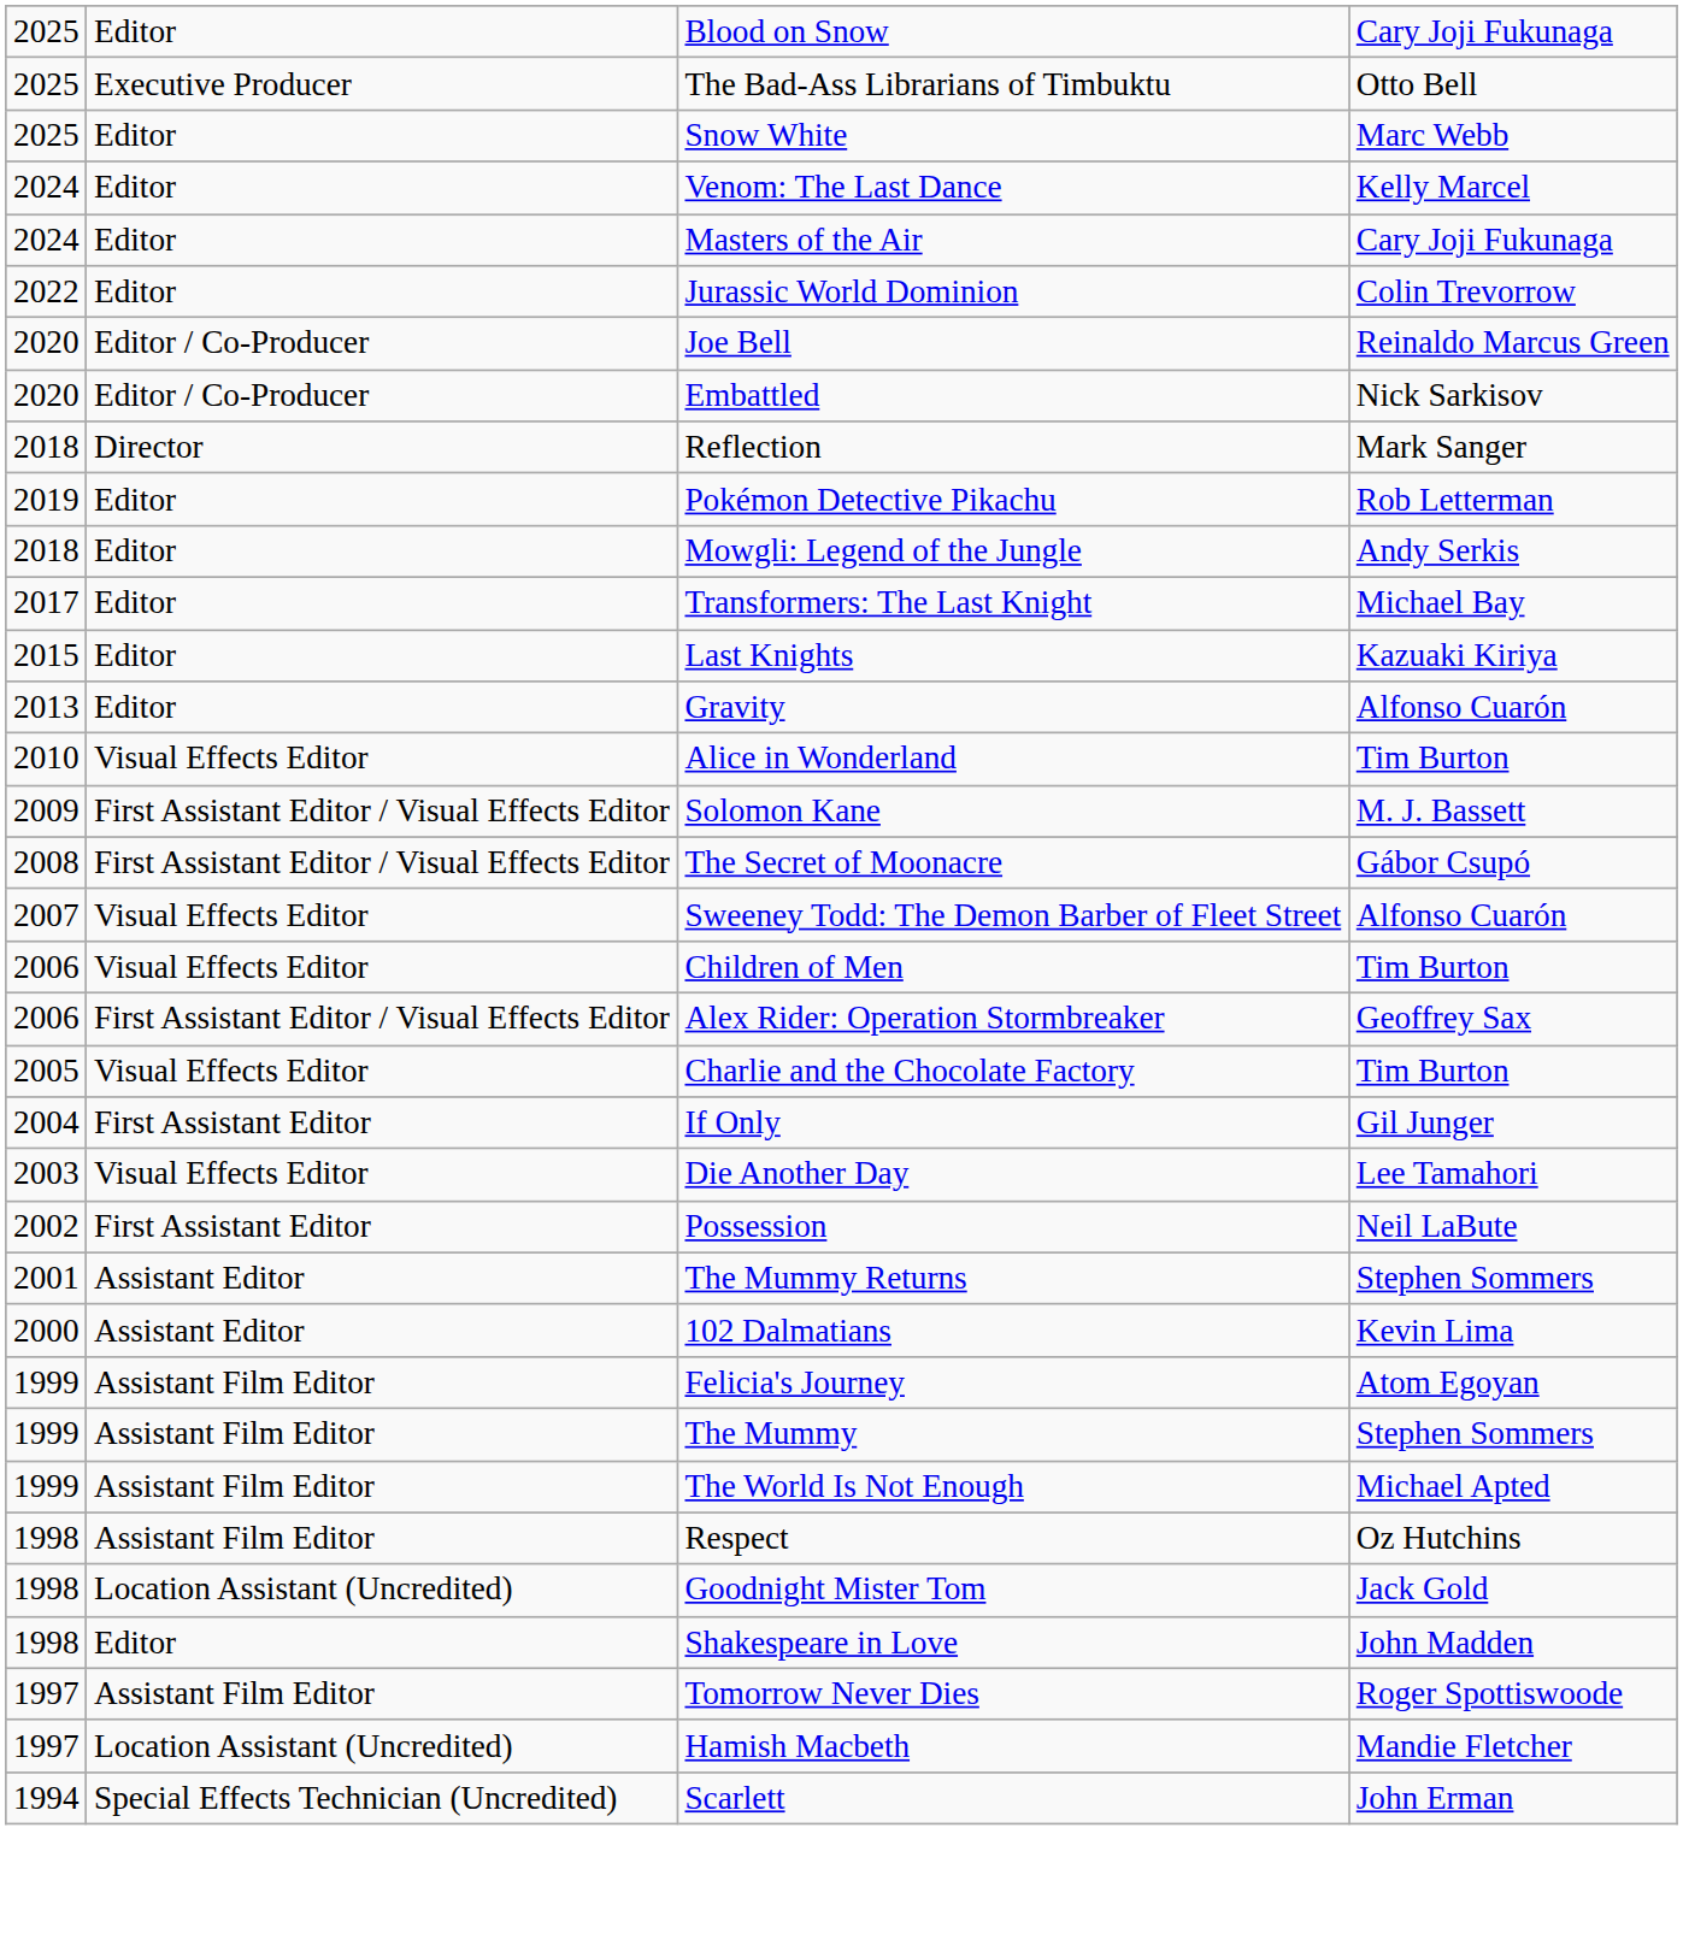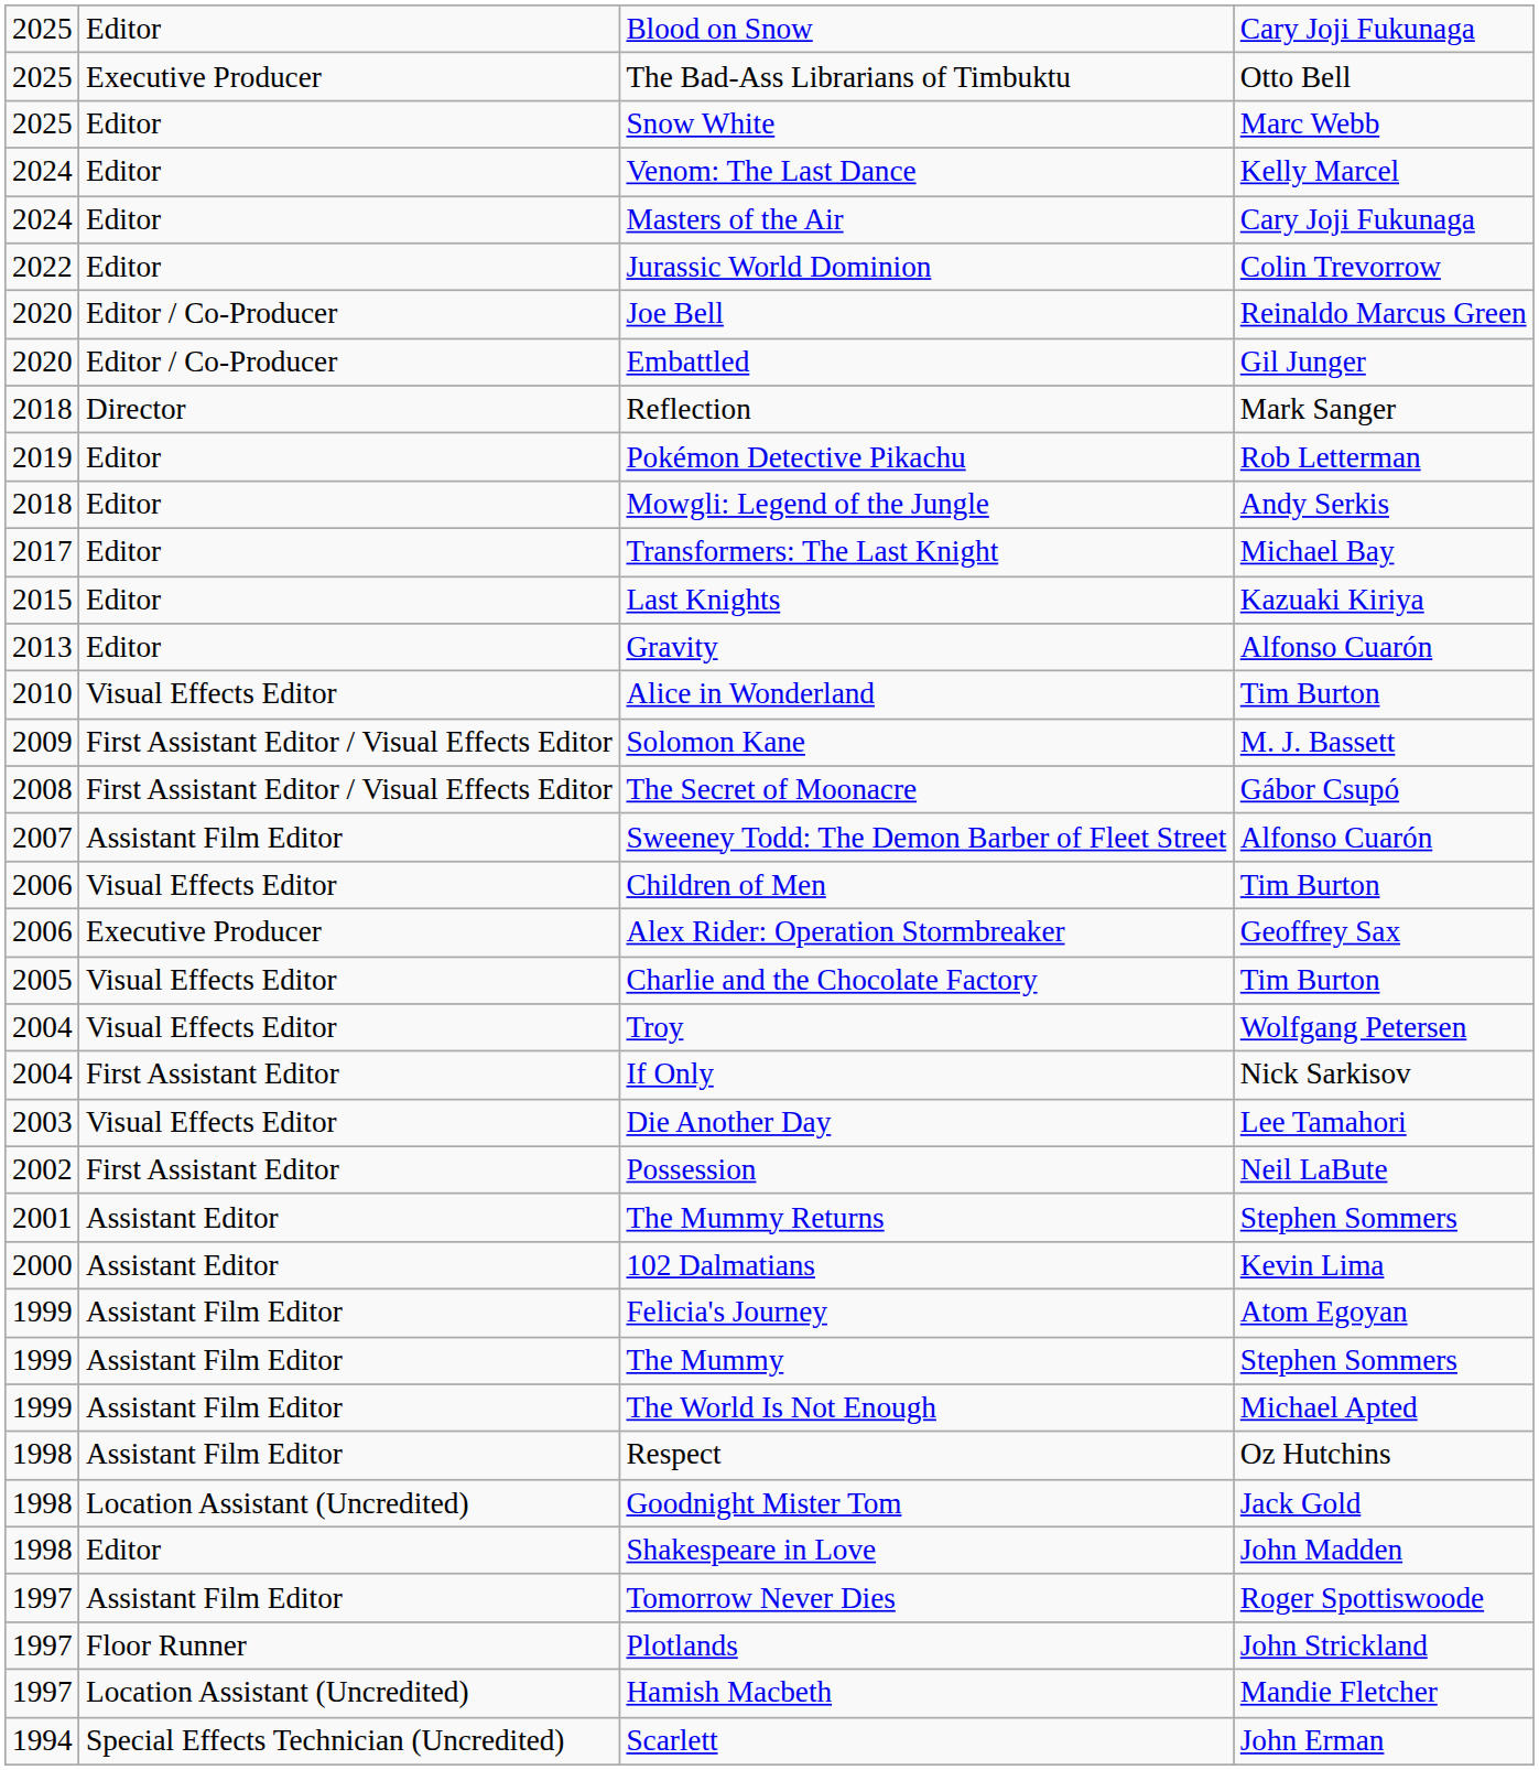Embattled | column 4: Nick Sarkisov -> Gil Junger
Sweeney Todd: The Demon Barber of Fleet Street | column 2: Visual Effects Editor -> Assistant Film Editor
Alex Rider: Operation Stormbreaker | column 2: First Assistant Editor / Visual Effects Editor -> Executive Producer
+ row: 2004 | Visual Effects Editor | Troy | Wolfgang Petersen
If Only | column 4: Gil Junger -> Nick Sarkisov
+ row: 1997 | Floor Runner | Plotlands | John Strickland
